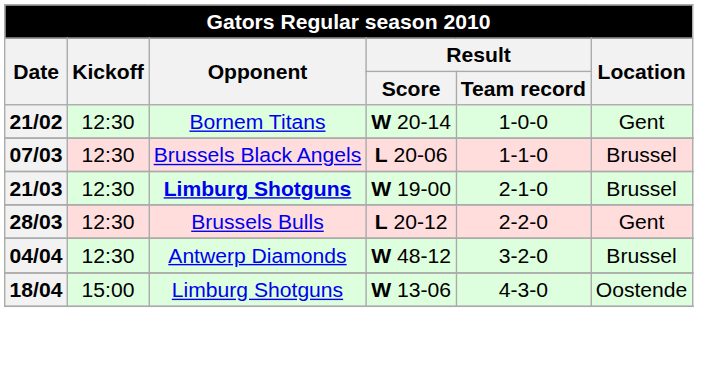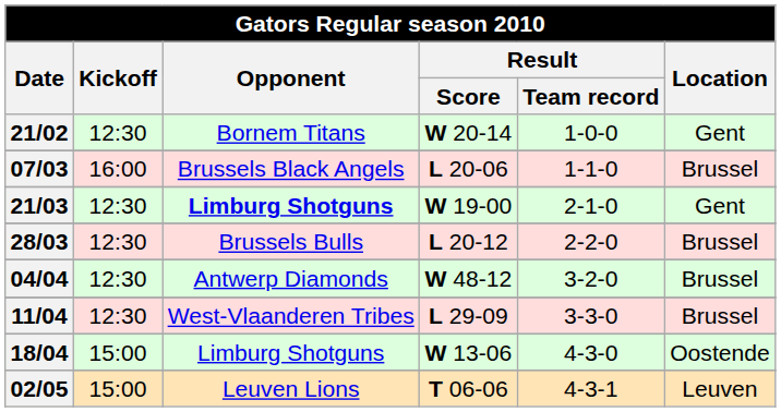07/03 | Kickoff: 12:30 -> 16:00
21/03 | Location: Brussel -> Gent
28/03 | Location: Gent -> Brussel
+ row: 11/04 | 12:30 | West-Vlaanderen Tribes | L 29-09 | 3-3-0 | Brussel
+ row: 02/05 | 15:00 | Leuven Lions | T 06-06 | 4-3-1 | Leuven
